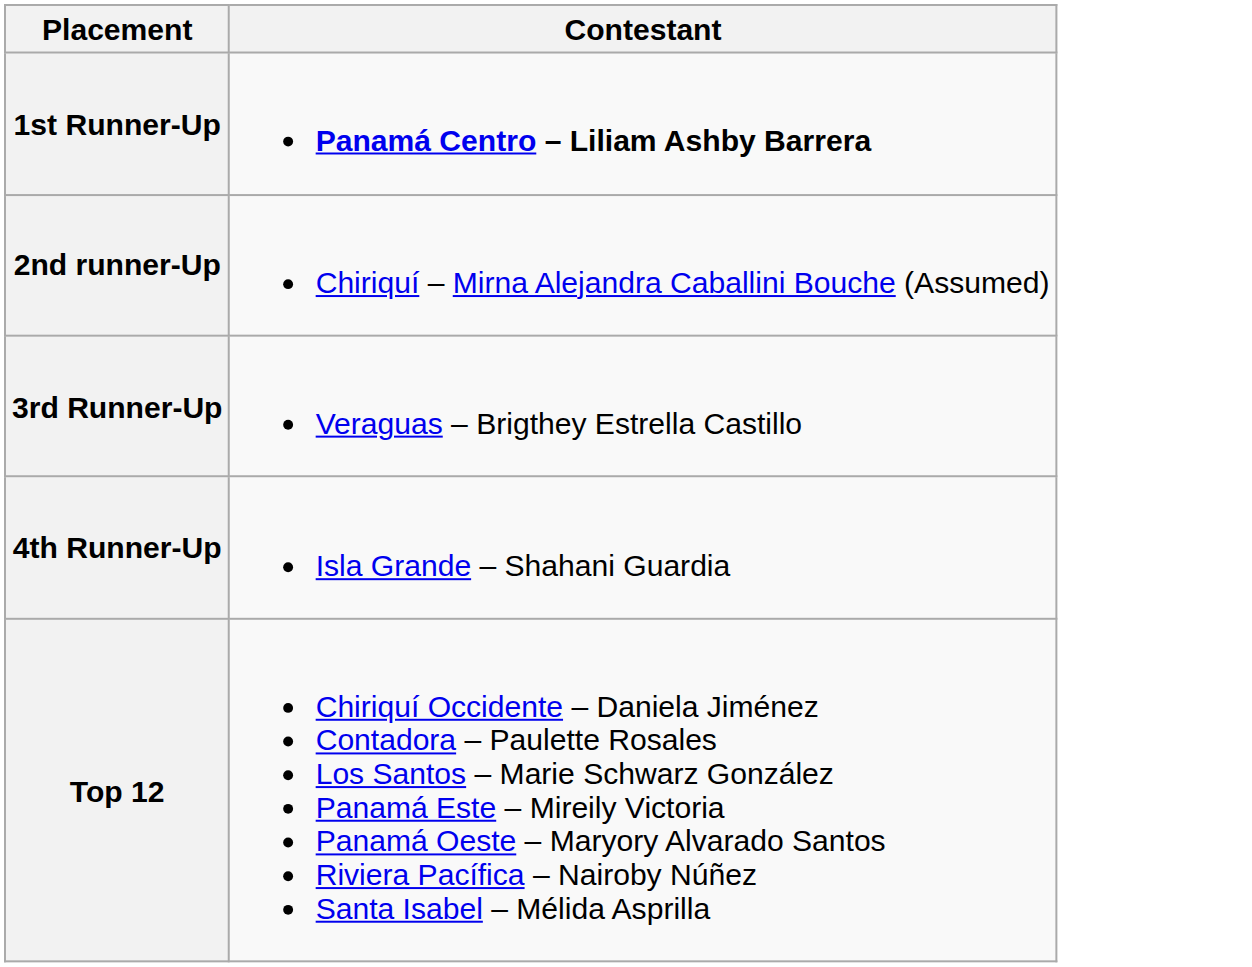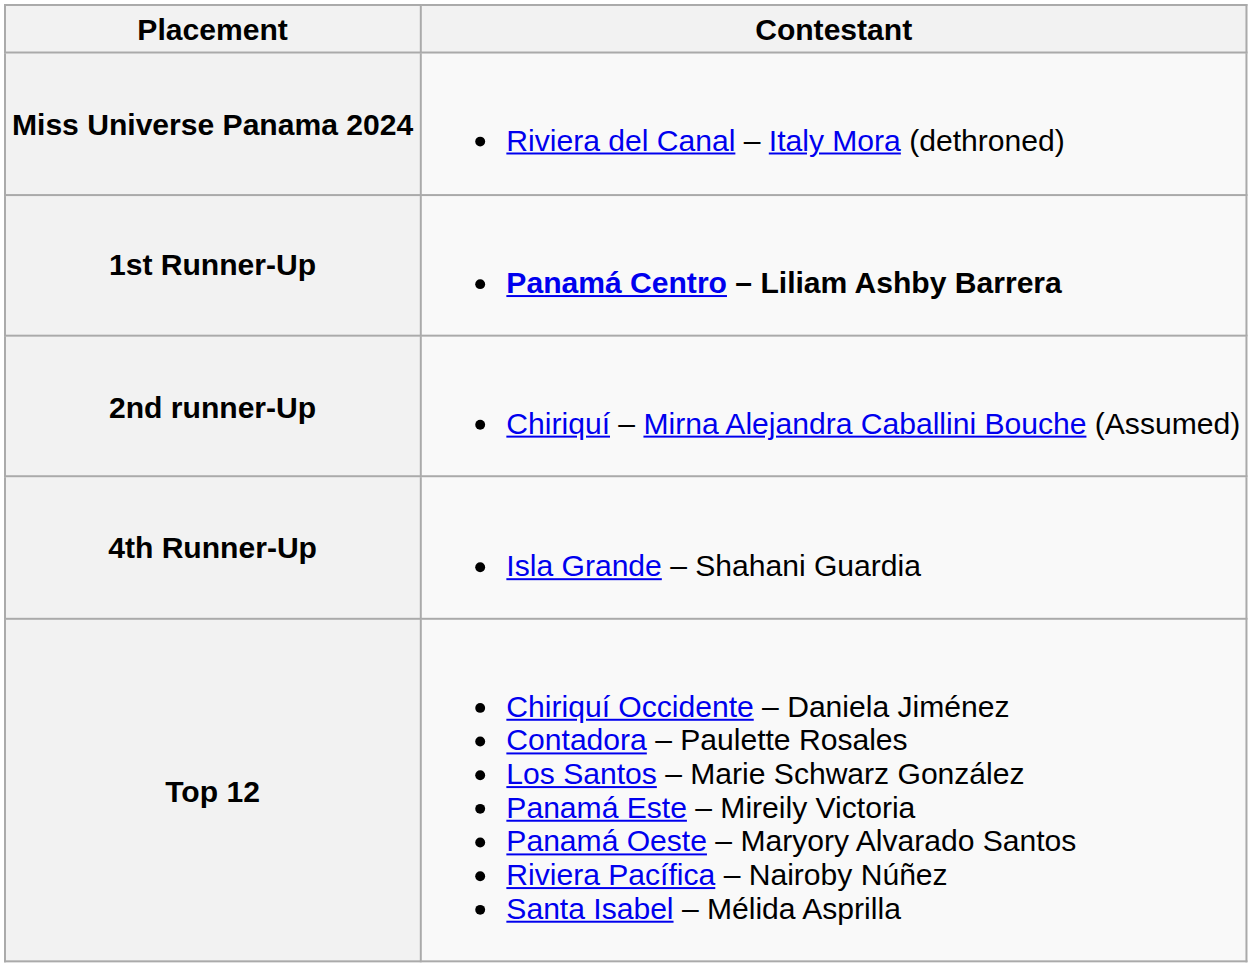+ row: Miss Universe Panama 2024 | Riviera del Canal – Italy Mora (dethroned)
- row: 3rd Runner-Up | Veraguas – Brigthey Estrella Castillo
